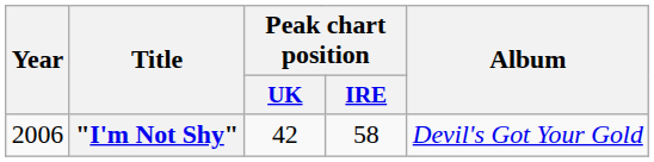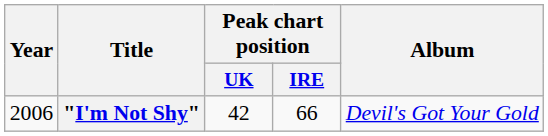"I'm Not Shy" | Peak chart position / IRE: 58 -> 66
